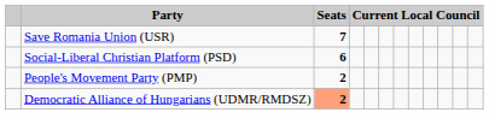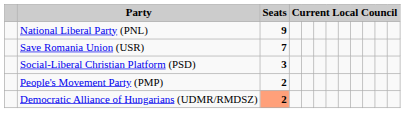+ row: National Liberal Party (PNL) | 9
Social-Liberal Christian Platform (PSD) | Seats: 6 -> 3
